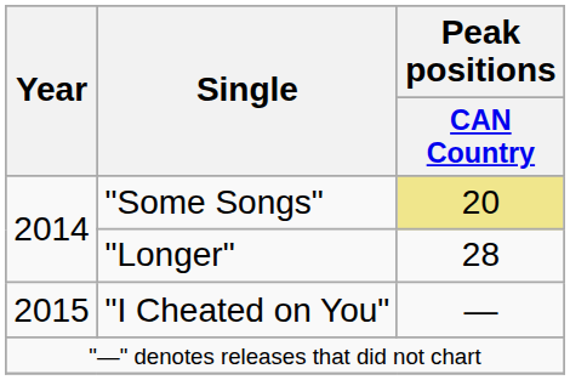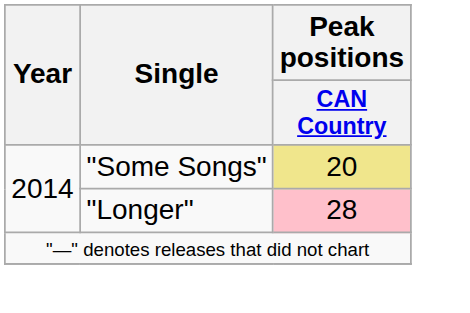"Longer" | Peak positions / CAN Country: no background -> pink background
- row: 2015 | "I Cheated on You" | —
